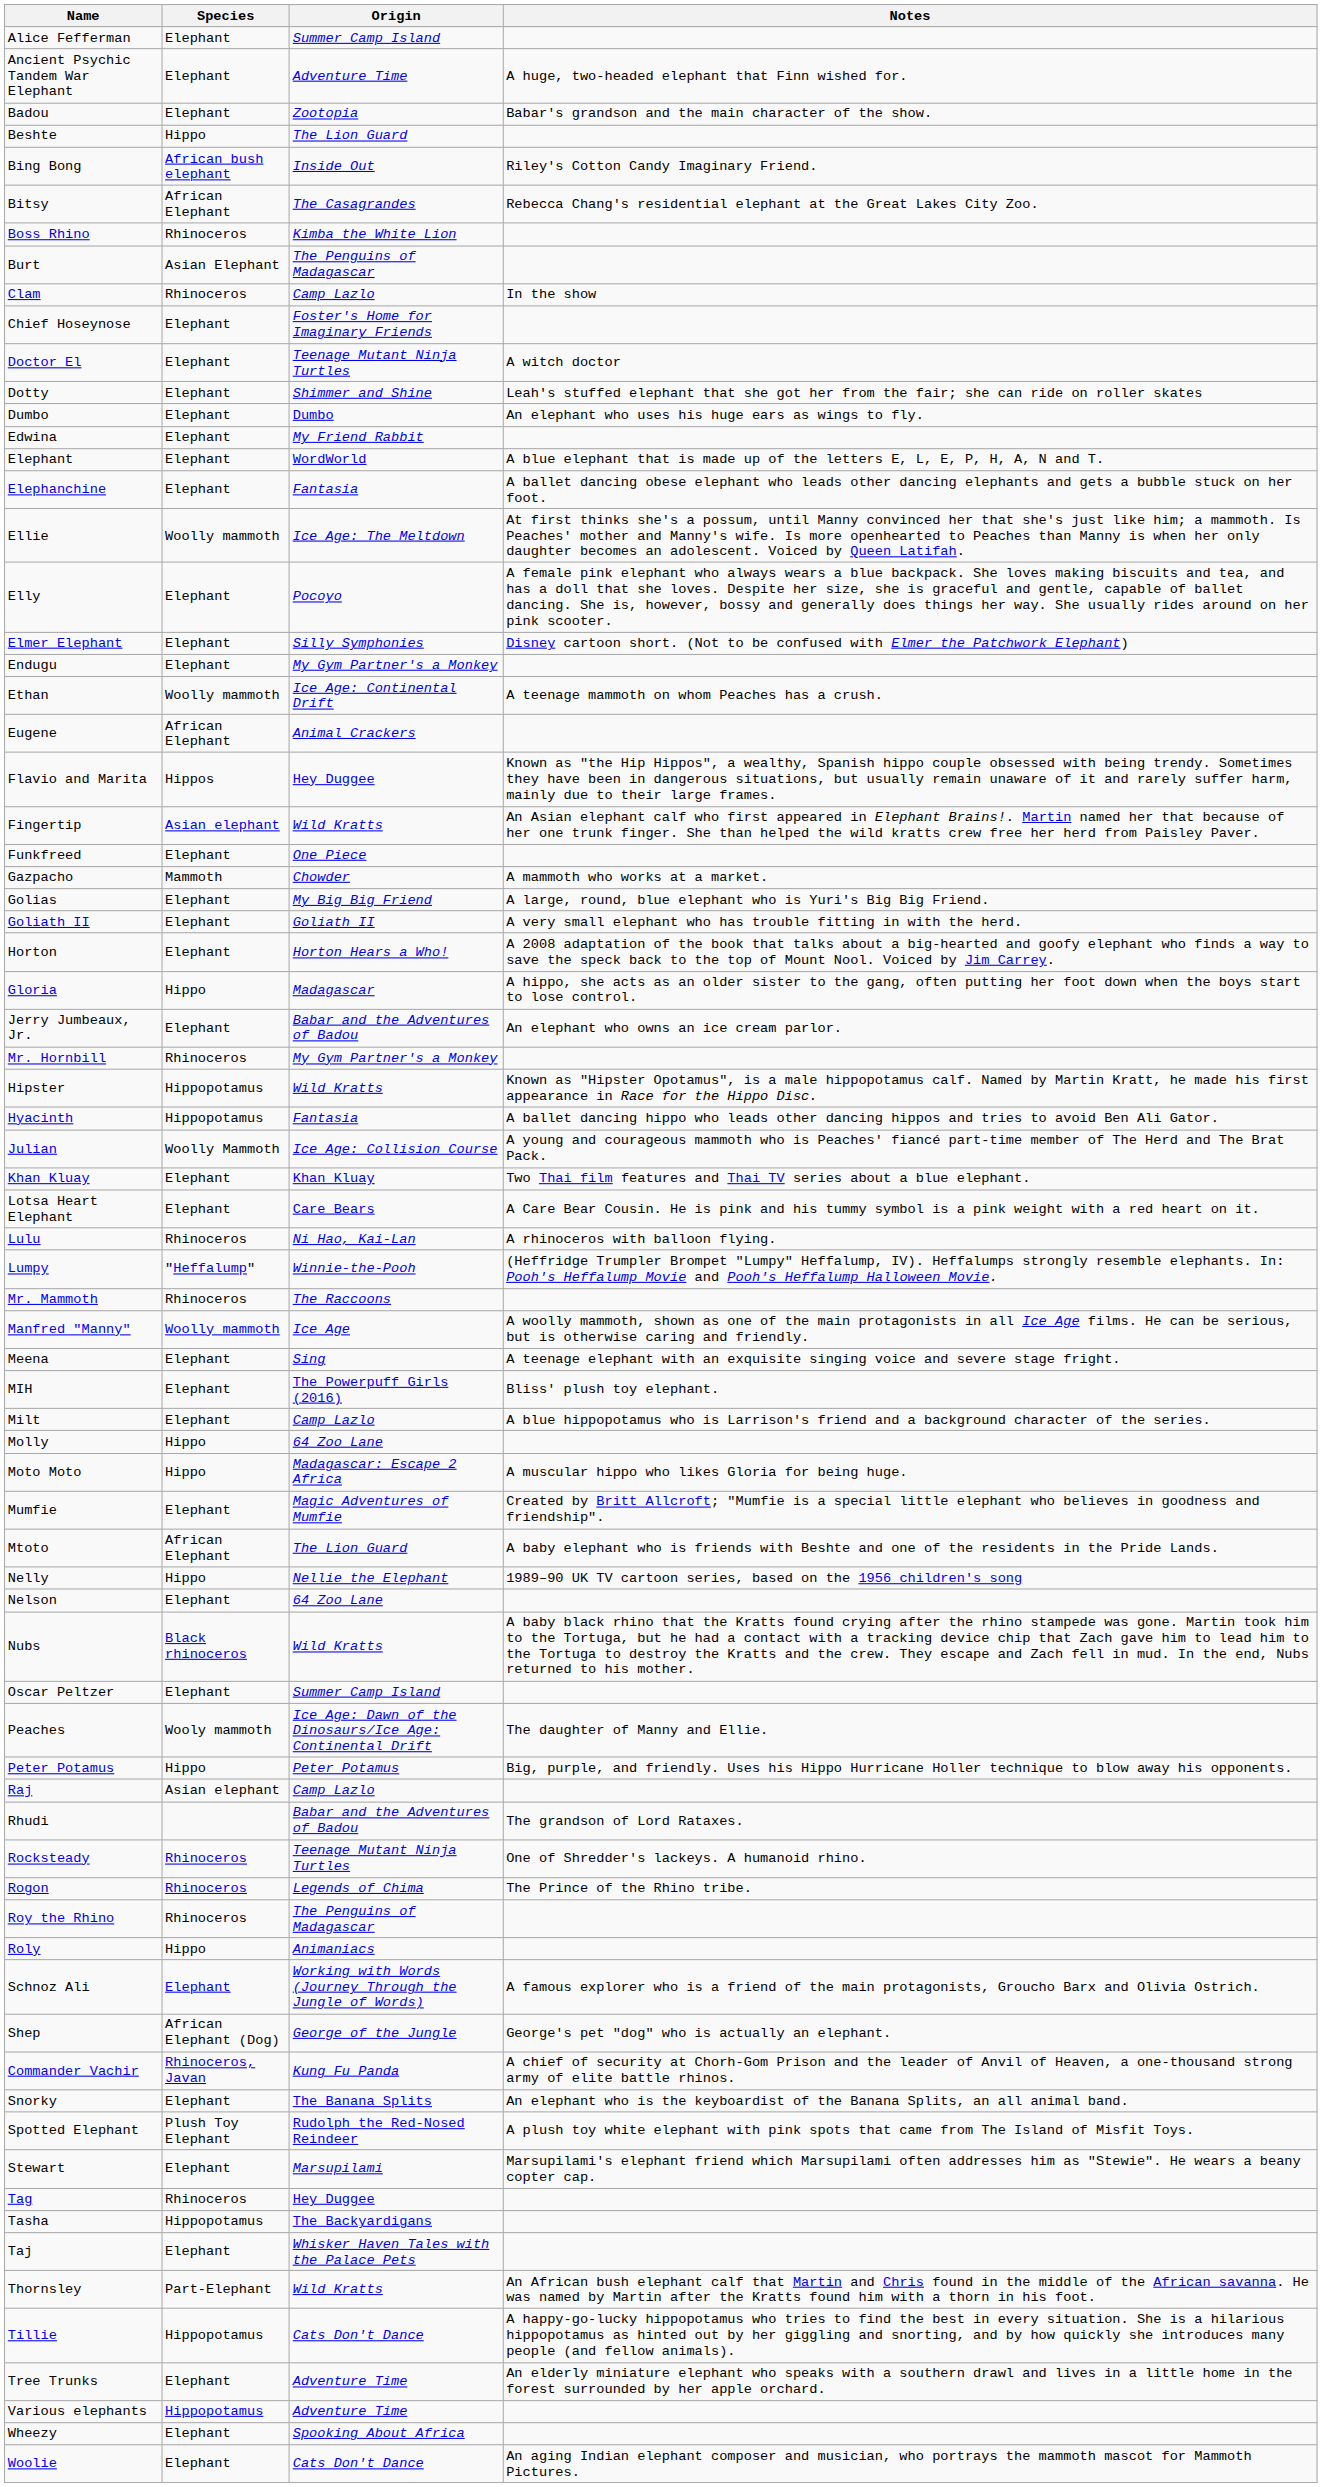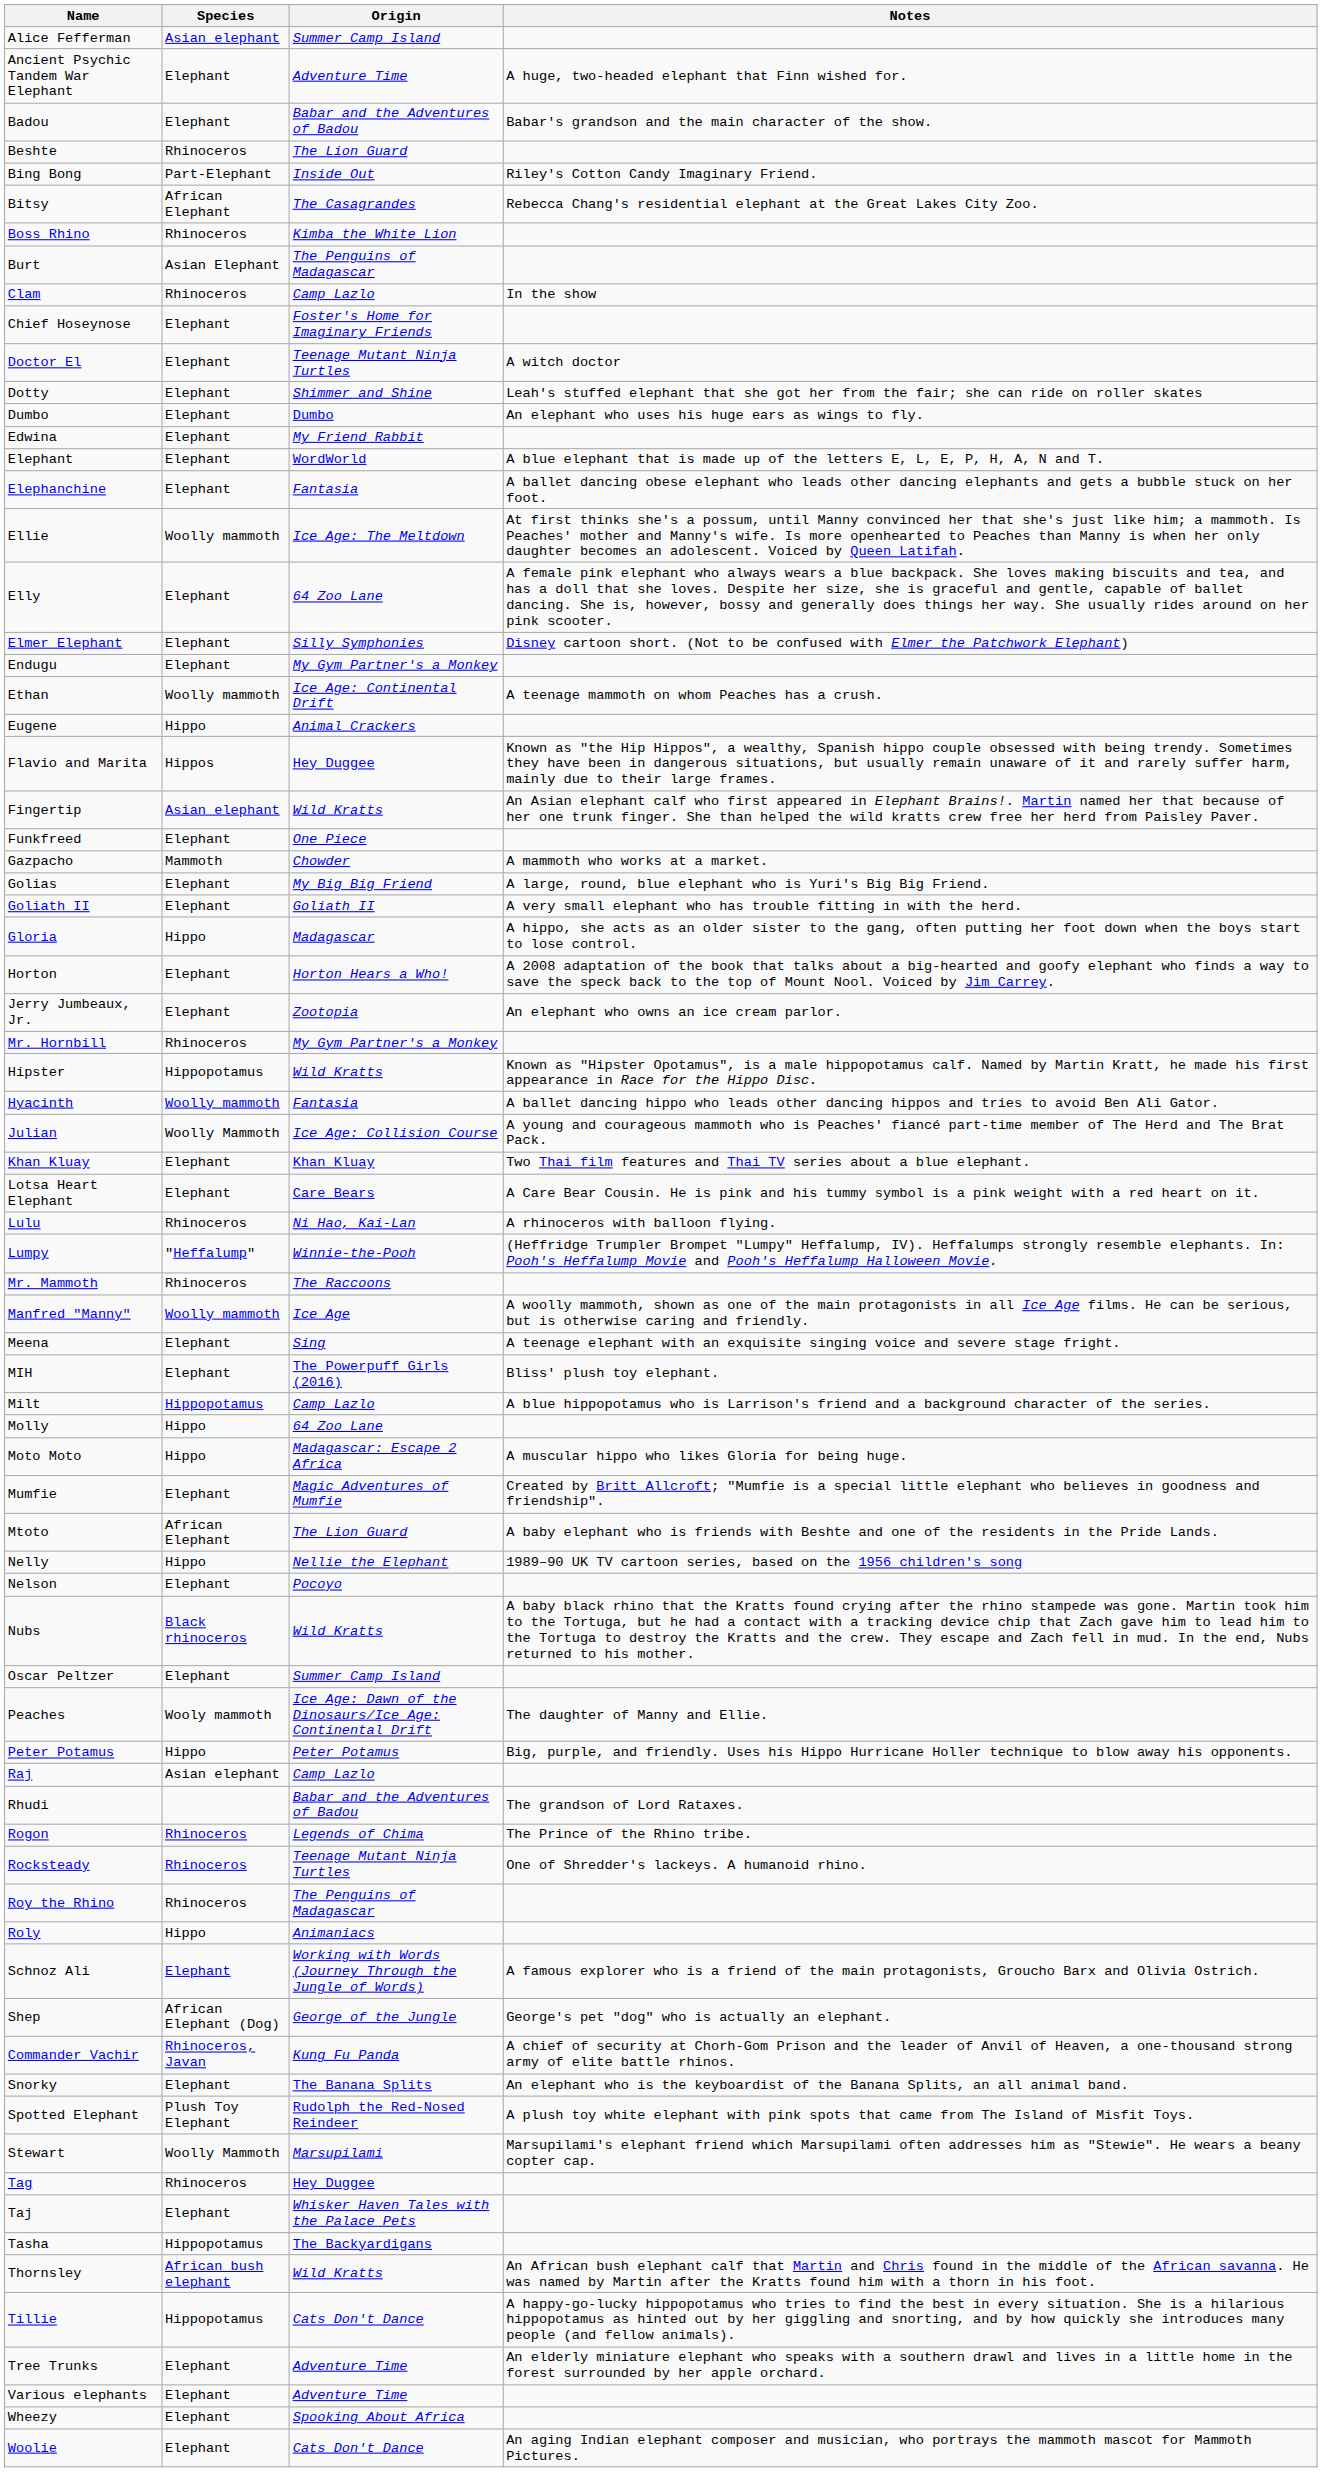Alice Fefferman | Species: Elephant -> Asian elephant
Badou | Origin: Zootopia -> Babar and the Adventures of Badou
Beshte | Species: Hippo -> Rhinoceros
Bing Bong | Species: African bush elephant -> Part-Elephant
Elly | Origin: Pocoyo -> 64 Zoo Lane
Eugene | Species: African Elephant -> Hippo
rows swapped: Gloria <-> Horton
Jerry Jumbeaux, Jr. | Origin: Babar and the Adventures of Badou -> Zootopia
Hyacinth | Species: Hippopotamus -> Woolly mammoth
Milt | Species: Elephant -> Hippopotamus
Nelson | Origin: 64 Zoo Lane -> Pocoyo
rows swapped: Rocksteady <-> Rogon
Stewart | Species: Elephant -> Woolly Mammoth
rows swapped: Taj <-> Tasha
Thornsley | Species: Part-Elephant -> African bush elephant
Various elephants | Species: Hippopotamus -> Elephant
